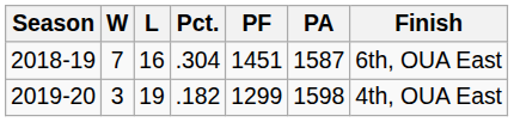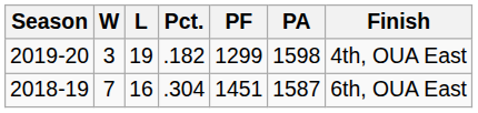rows swapped: 2019-20 <-> 2018-19
